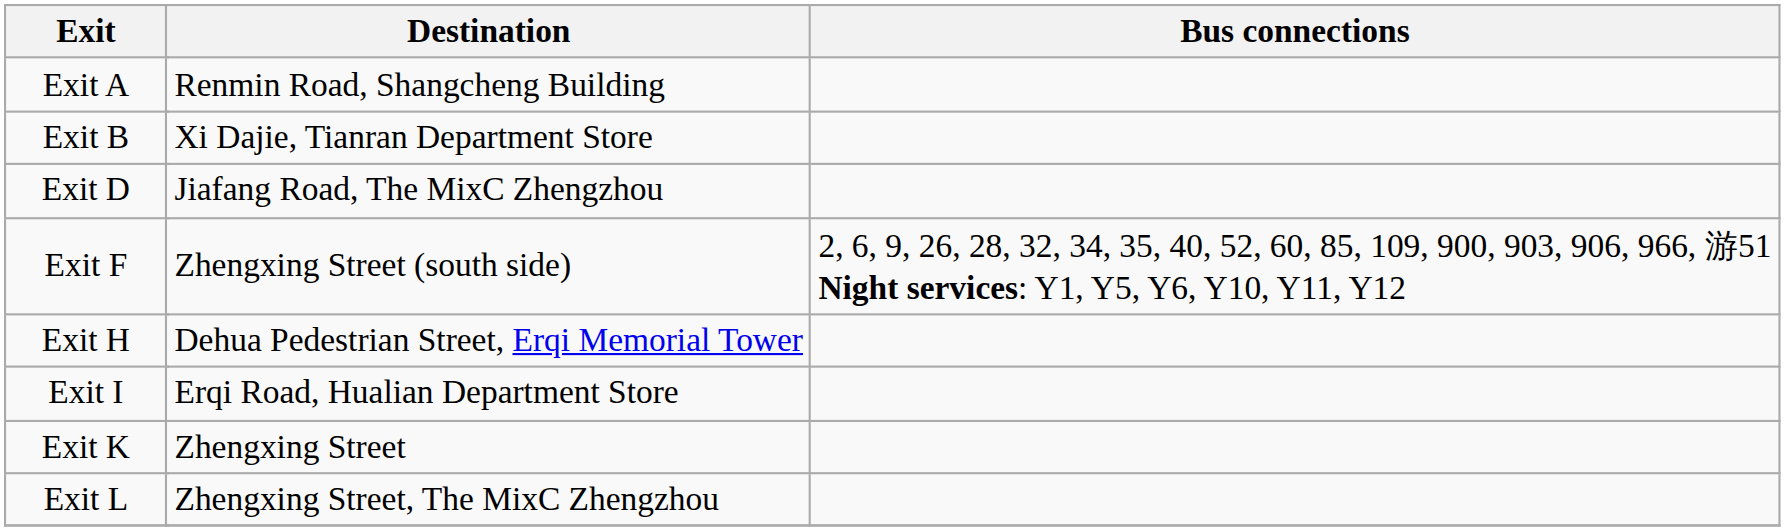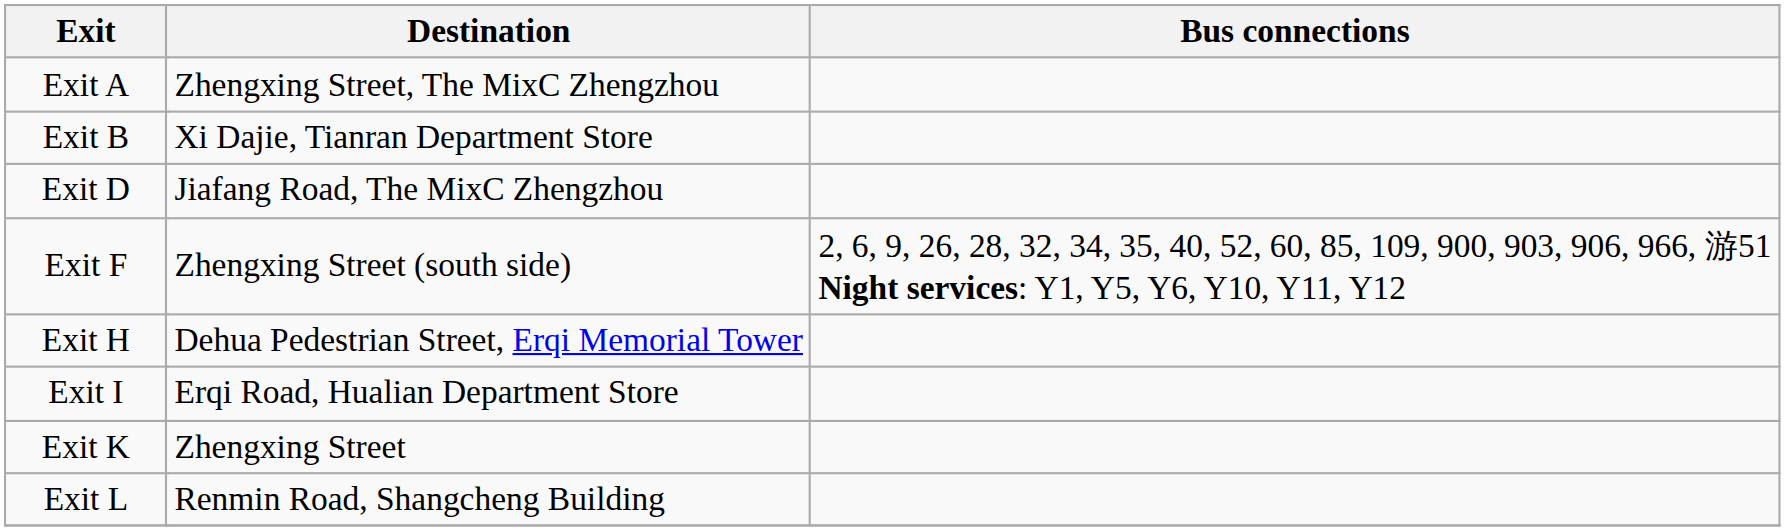Exit A | Destination: Renmin Road, Shangcheng Building -> Zhengxing Street, The MixC Zhengzhou
Exit L | Destination: Zhengxing Street, The MixC Zhengzhou -> Renmin Road, Shangcheng Building
